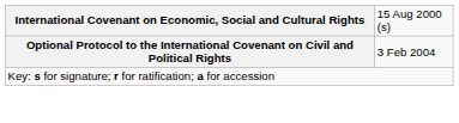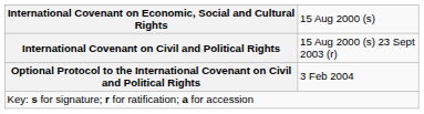+ row: International Covenant on Civil and Political Rights | 15 Aug 2000 (s) 23 Sept 2003 (r)
